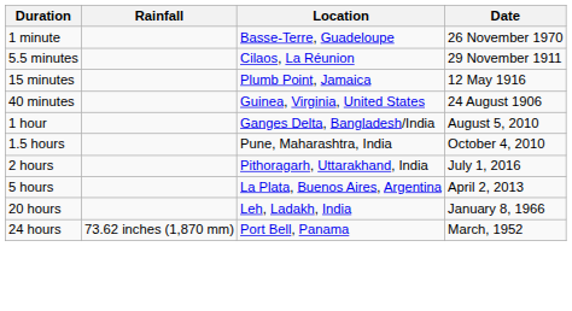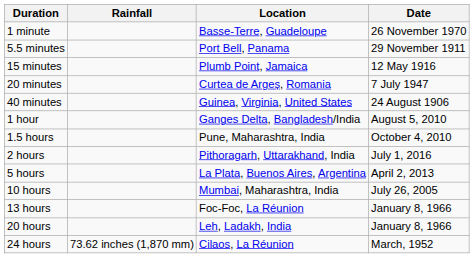5.5 minutes | Location: Cilaos, La Réunion -> Port Bell, Panama
+ row: 20 minutes | Curtea de Argeș, Romania | 7 July 1947
+ row: 10 hours | Mumbai, Maharashtra, India | July 26, 2005
+ row: 13 hours | Foc-Foc, La Réunion | January 8, 1966
24 hours | Location: Port Bell, Panama -> Cilaos, La Réunion
